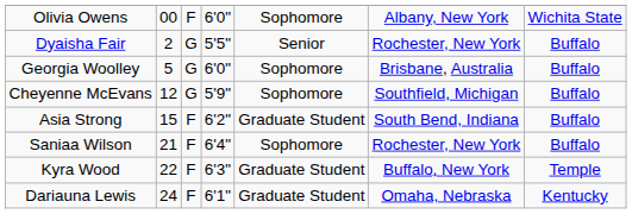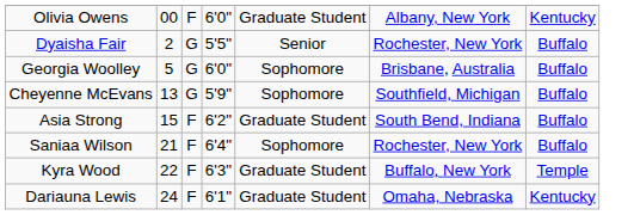Olivia Owens | column 5: Sophomore -> Graduate Student
Olivia Owens | column 7: Wichita State -> Kentucky
Cheyenne McEvans | column 2: 12 -> 13
